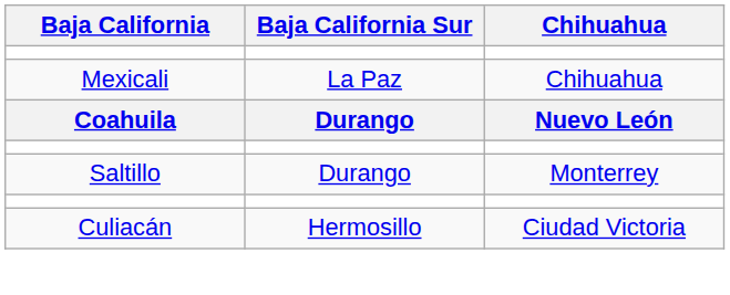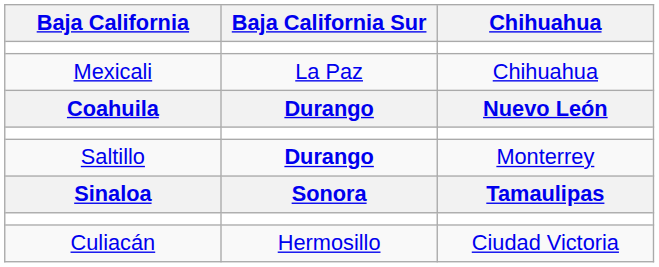Saltillo | Baja California Sur: normal -> bold
+ row: Sinaloa | Sonora | Tamaulipas
